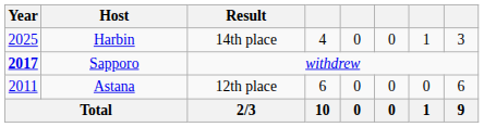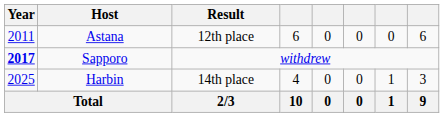rows swapped: Astana <-> Harbin
